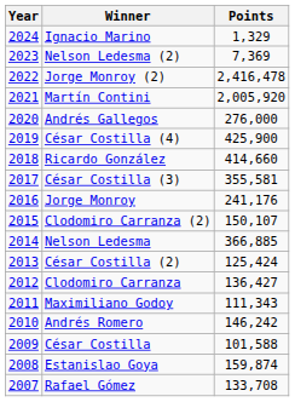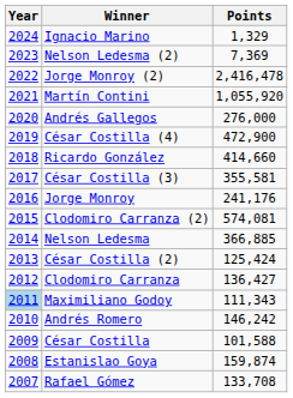Martín Contini | Points: 2,005,920 -> 1,055,920
César Costilla (4) | Points: 425,900 -> 472,900
Clodomiro Carranza (2) | Points: 150,107 -> 574,081
Maximiliano Godoy | Year: no background -> lightblue background
